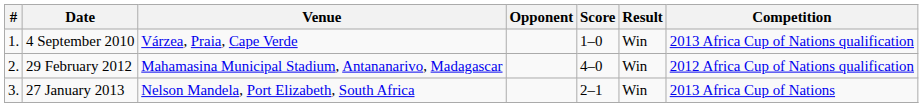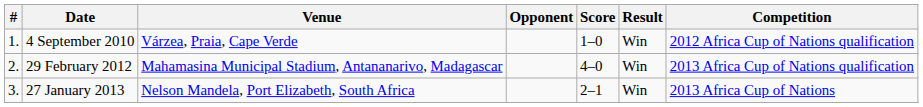4 September 2010 | Competition: 2013 Africa Cup of Nations qualification -> 2012 Africa Cup of Nations qualification
29 February 2012 | Competition: 2012 Africa Cup of Nations qualification -> 2013 Africa Cup of Nations qualification
